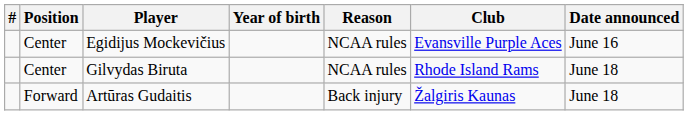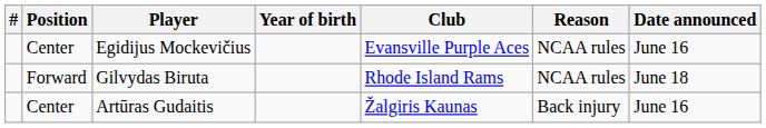columns swapped: Club <-> Reason
Gilvydas Biruta | Position: Center -> Forward
Artūras Gudaitis | Position: Forward -> Center
Artūras Gudaitis | Date announced: June 18 -> June 16
